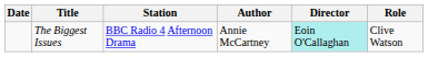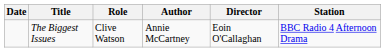columns swapped: Role <-> Station
The Biggest Issues | Director: paleturquoise background -> no background
